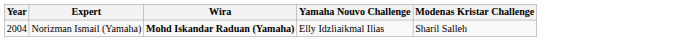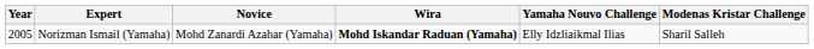+ column: Novice | Mohd Zanardi Azahar (Yamaha)
Norizman Ismail (Yamaha) | Year: 2004 -> 2005
